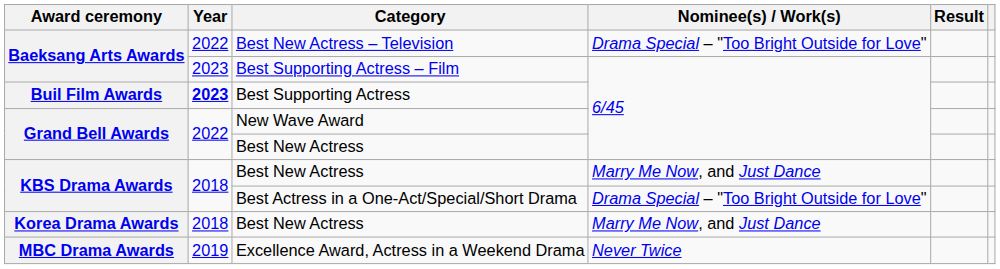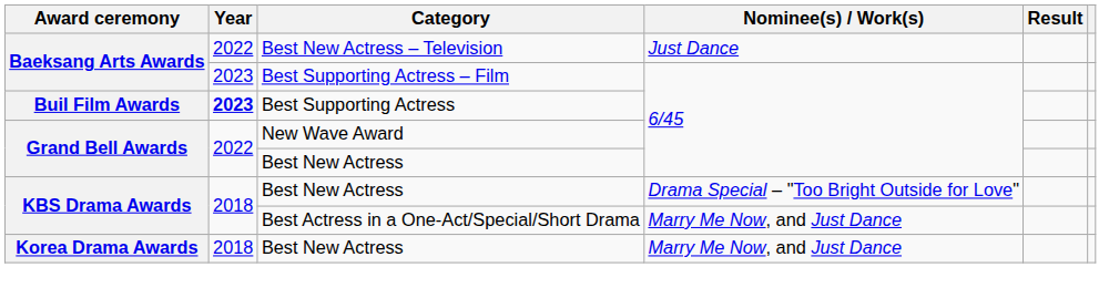Best New Actress – Television | Nominee(s) / Work(s): Drama Special – "Too Bright Outside for Love" -> Just Dance
KBS Drama Awards / Best New Actress | Nominee(s) / Work(s): Marry Me Now, and Just Dance -> Drama Special – "Too Bright Outside for Love"
Best Actress in a One-Act/Special/Short Drama | Nominee(s) / Work(s): Drama Special – "Too Bright Outside for Love" -> Marry Me Now, and Just Dance
- row: MBC Drama Awards | 2019 | Excellence Award, Actress in a Weekend Drama | Never Twice
